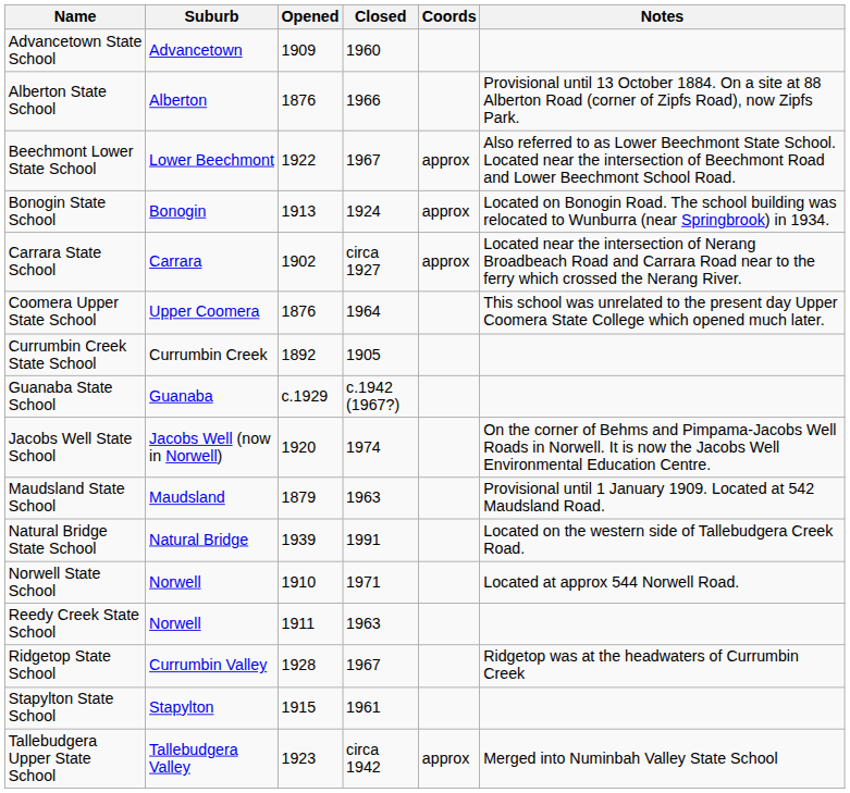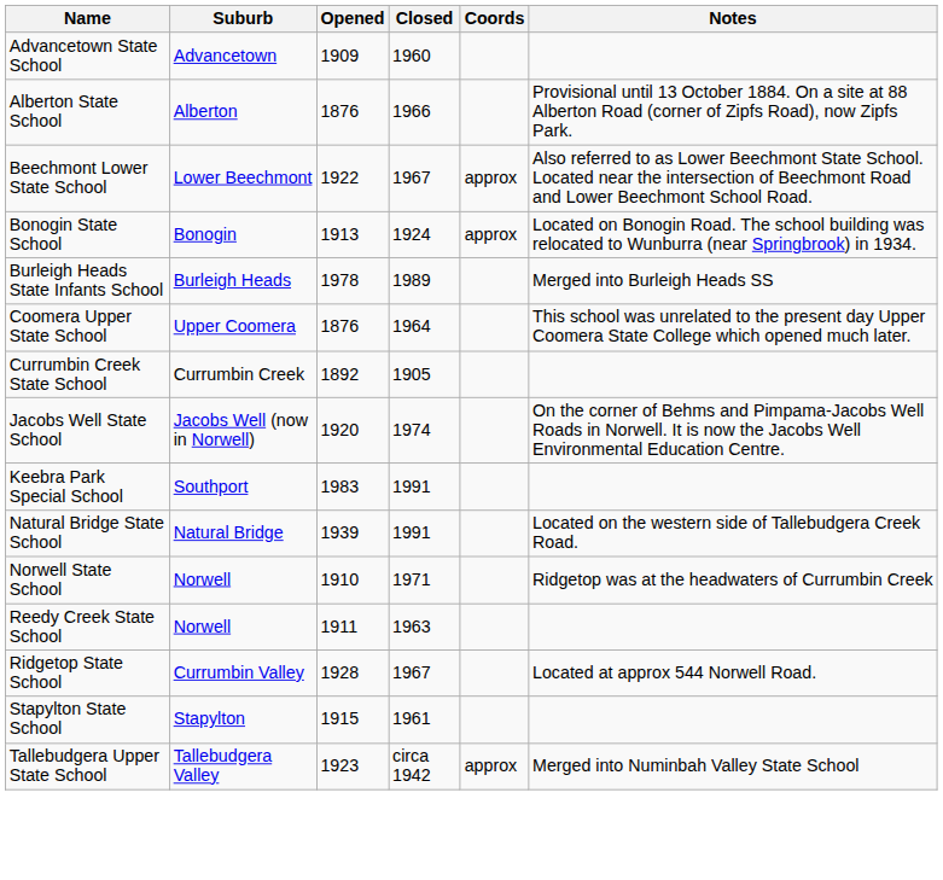+ row: Burleigh Heads State Infants School | Burleigh Heads | 1978 | 1989 | Merged into Burleigh Heads SS
- row: Carrara State School | Carrara | 1902 | circa 1927 | approx | Located near the intersection of Nerang Broadbeach Road and Carrara Road near to the ferry which crossed the Nerang River.
- row: Guanaba State School | Guanaba | c.1929 | c.1942 (1967?)
+ row: Keebra Park Special School | Southport | 1983 | 1991
- row: Maudsland State School | Maudsland | 1879 | 1963 | Provisional until 1 January 1909. Located at 542 Maudsland Road.
Norwell State School | Notes: Located at approx 544 Norwell Road. -> Ridgetop was at the headwaters of Currumbin Creek
Ridgetop State School | Notes: Ridgetop was at the headwaters of Currumbin Creek -> Located at approx 544 Norwell Road.
